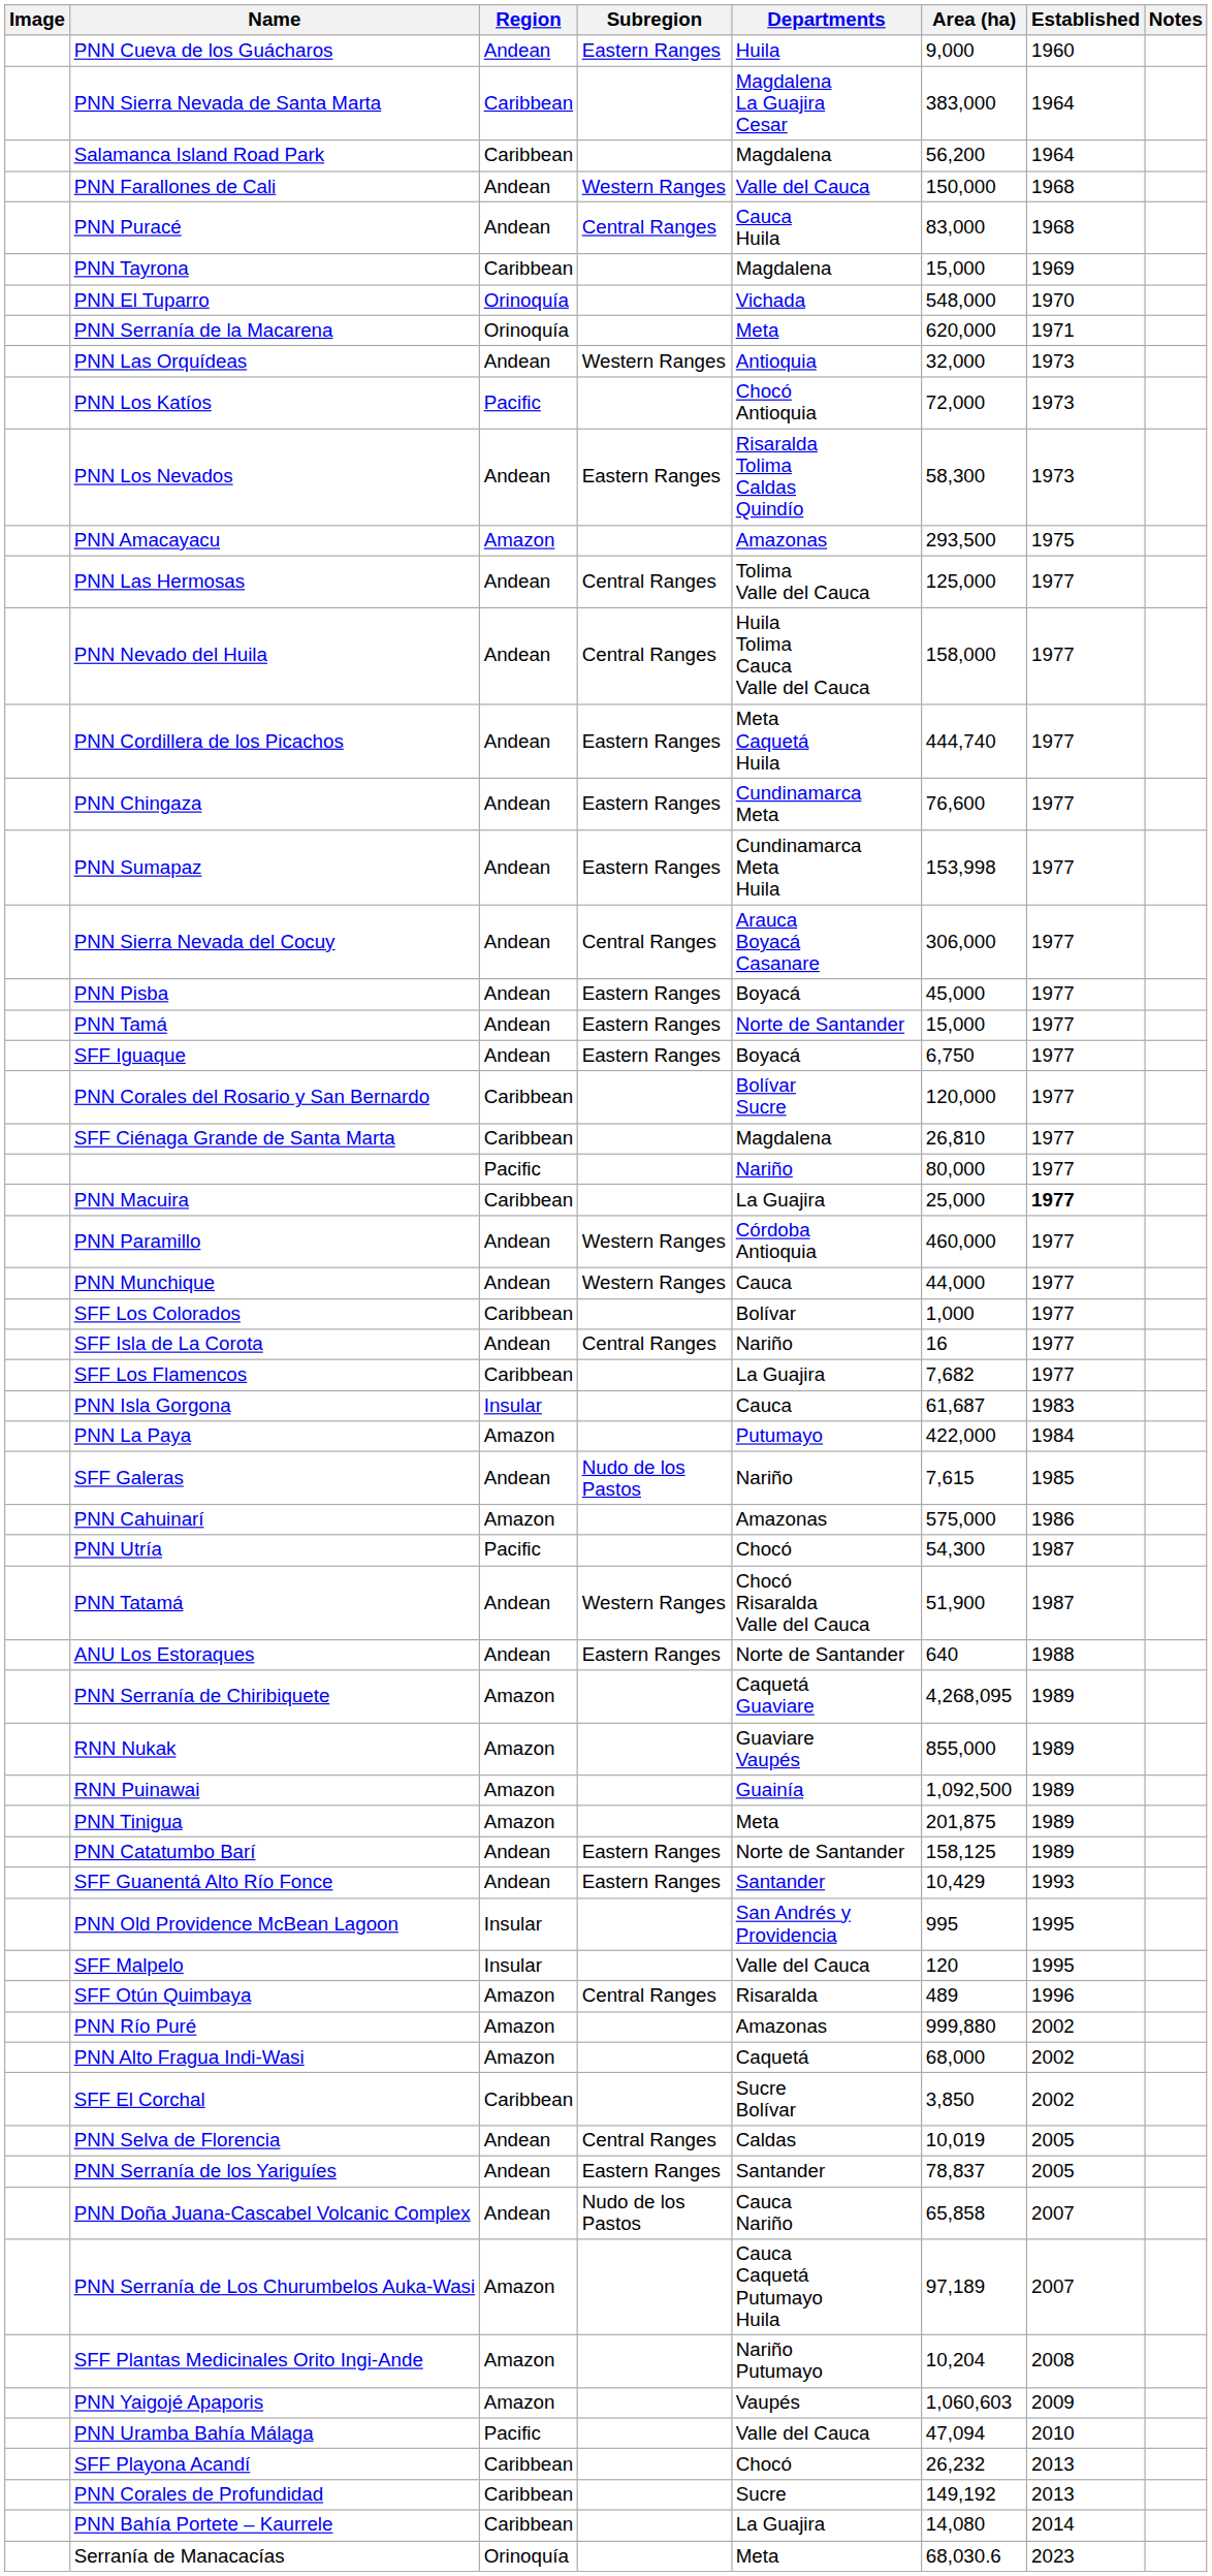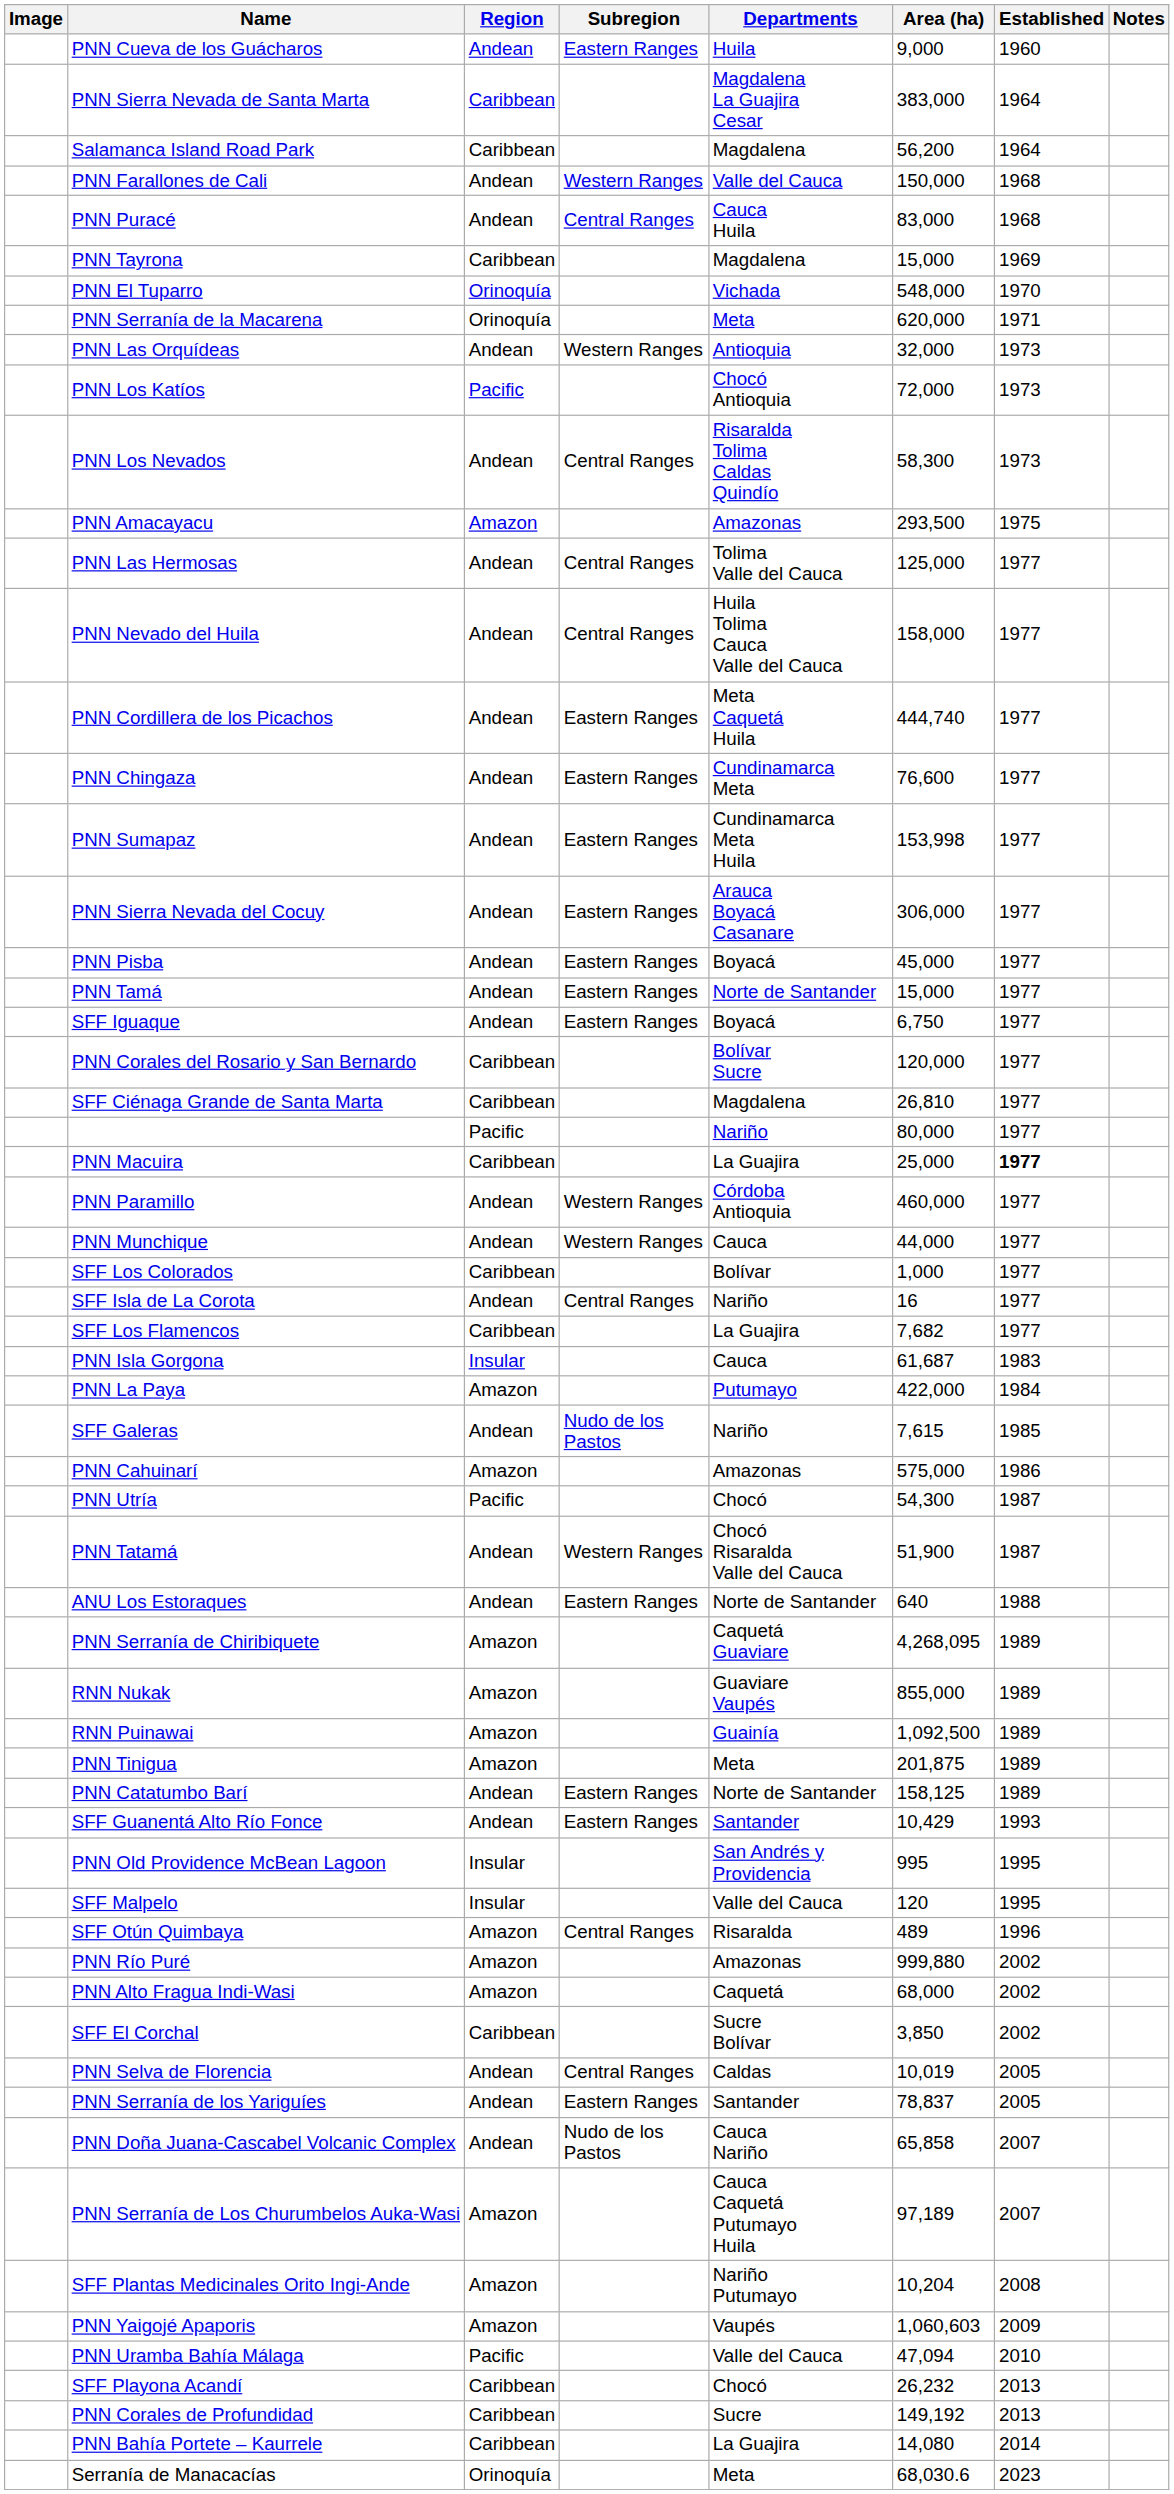PNN Los Nevados | Subregion: Eastern Ranges -> Central Ranges
PNN Sierra Nevada del Cocuy | Subregion: Central Ranges -> Eastern Ranges
